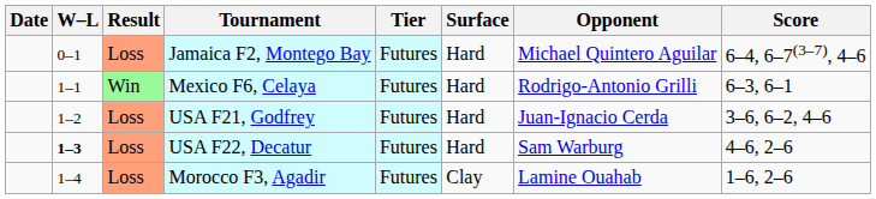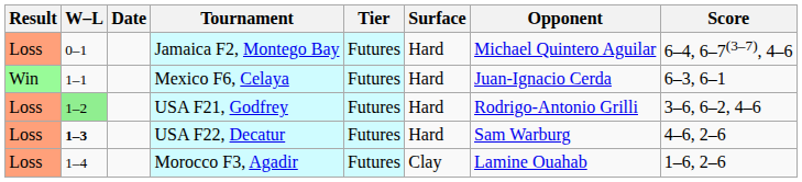columns swapped: Result <-> Date
Mexico F6, Celaya | Opponent: Rodrigo-Antonio Grilli -> Juan-Ignacio Cerda
USA F21, Godfrey | W–L: no background -> lightgreen background
USA F21, Godfrey | Opponent: Juan-Ignacio Cerda -> Rodrigo-Antonio Grilli
